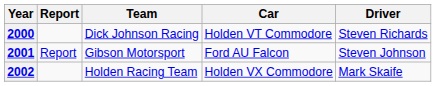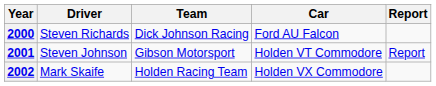columns swapped: Driver <-> Report
2000 | Car: Holden VT Commodore -> Ford AU Falcon
2001 | Car: Ford AU Falcon -> Holden VT Commodore
